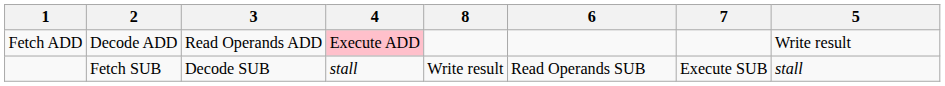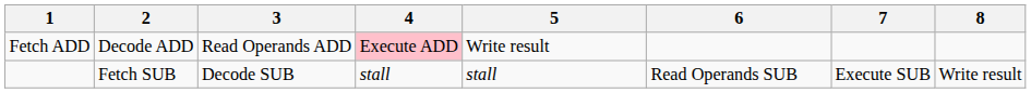columns swapped: 5 <-> 8
